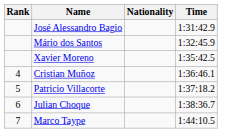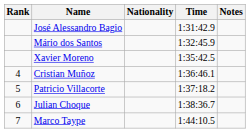+ column: Notes
